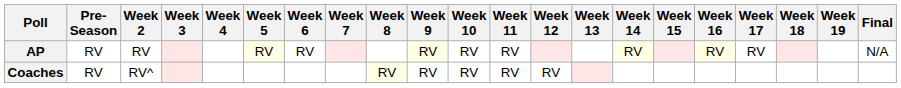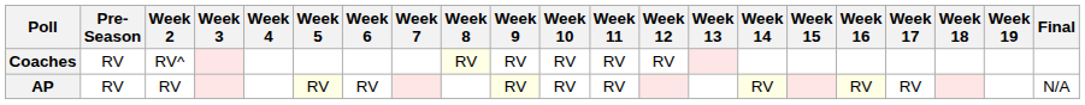rows swapped: AP <-> Coaches
